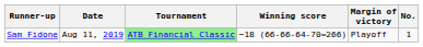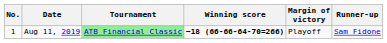columns swapped: No. <-> Runner-up
Aug 11, 2019 | Winning score: normal -> bold
